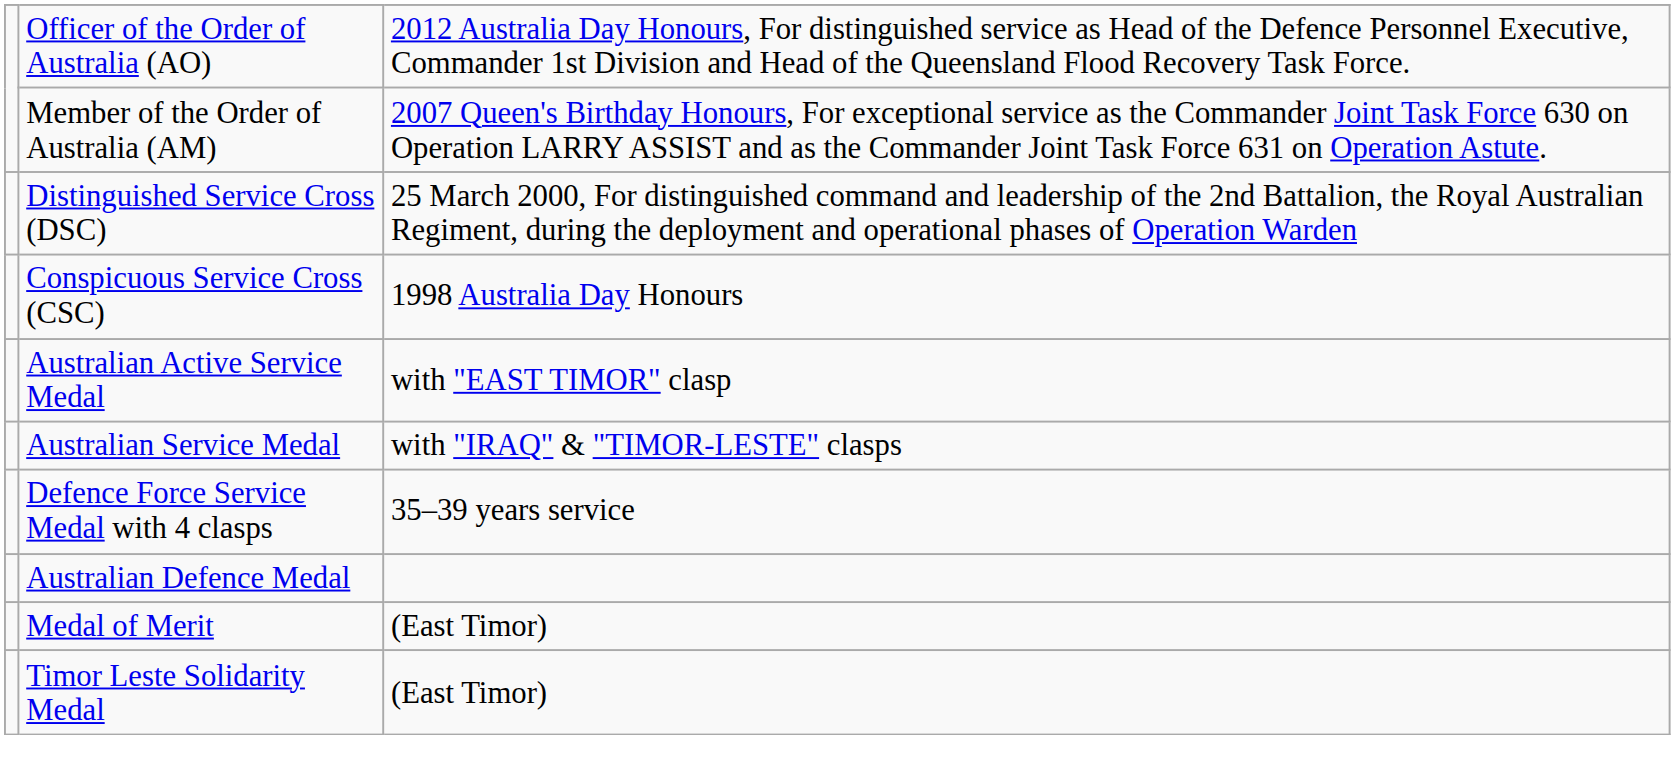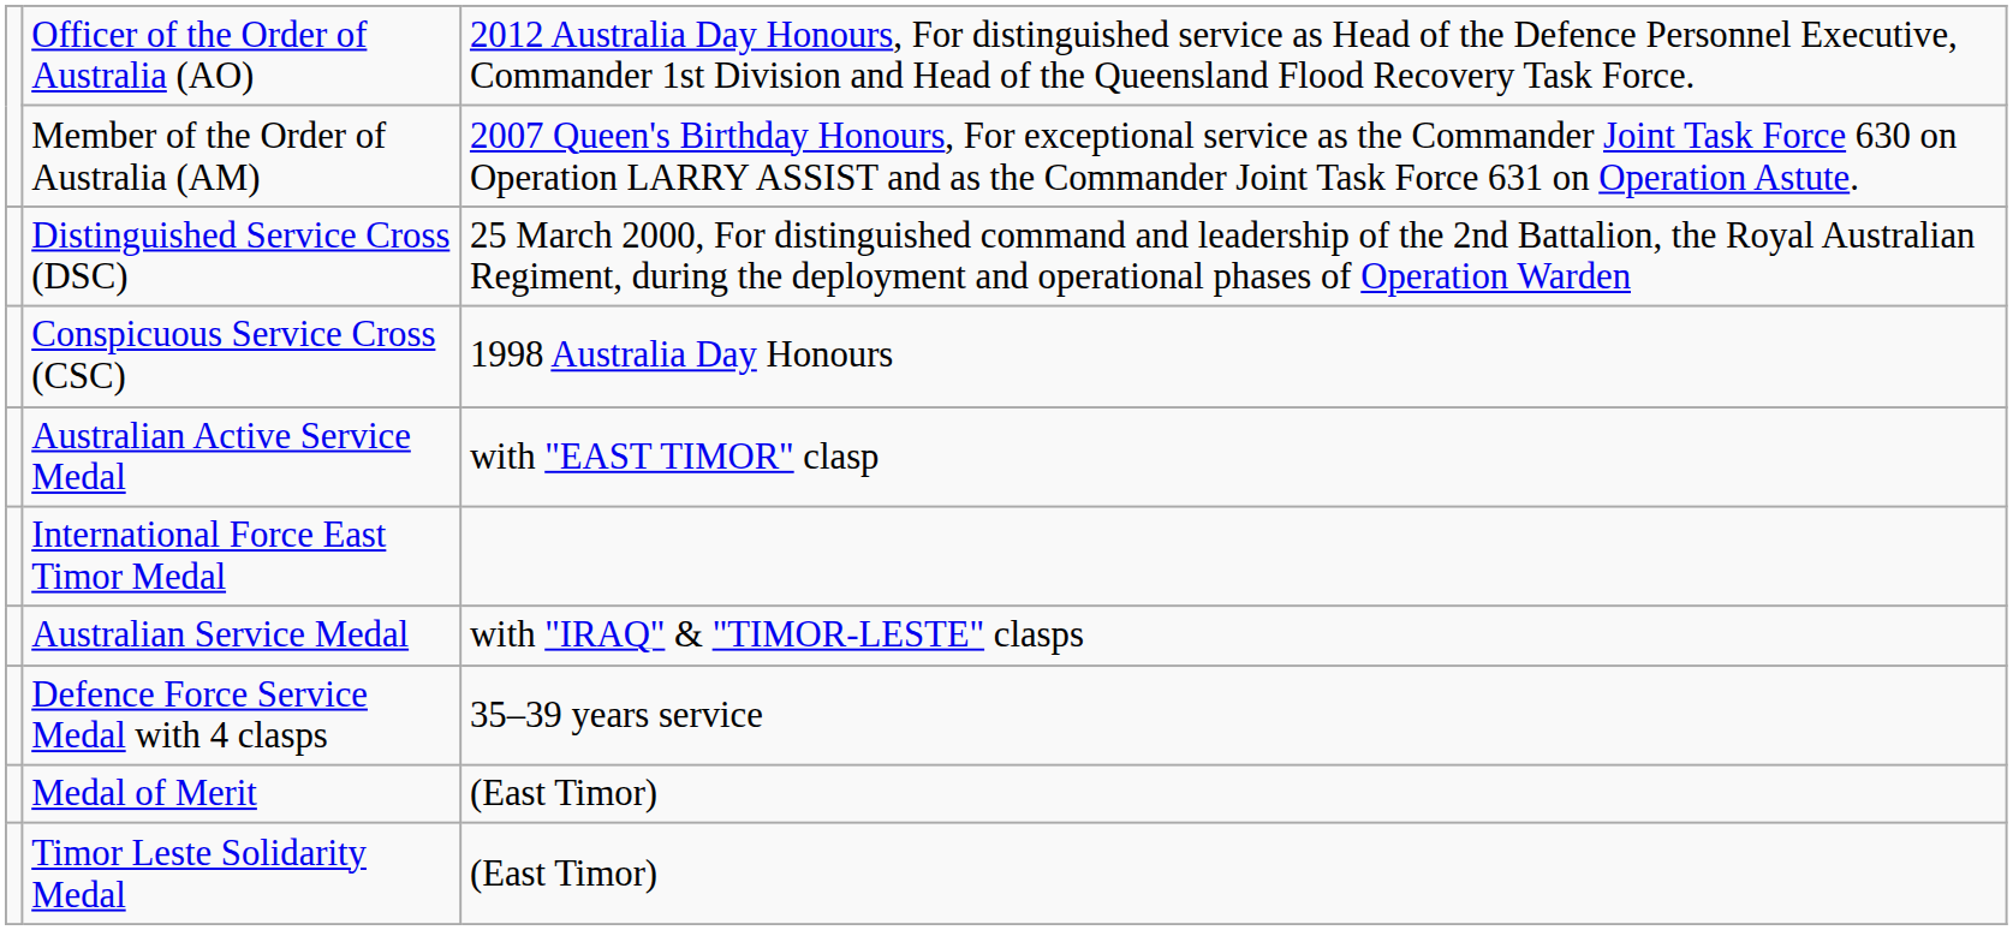+ row: International Force East Timor Medal
- row: Australian Defence Medal
